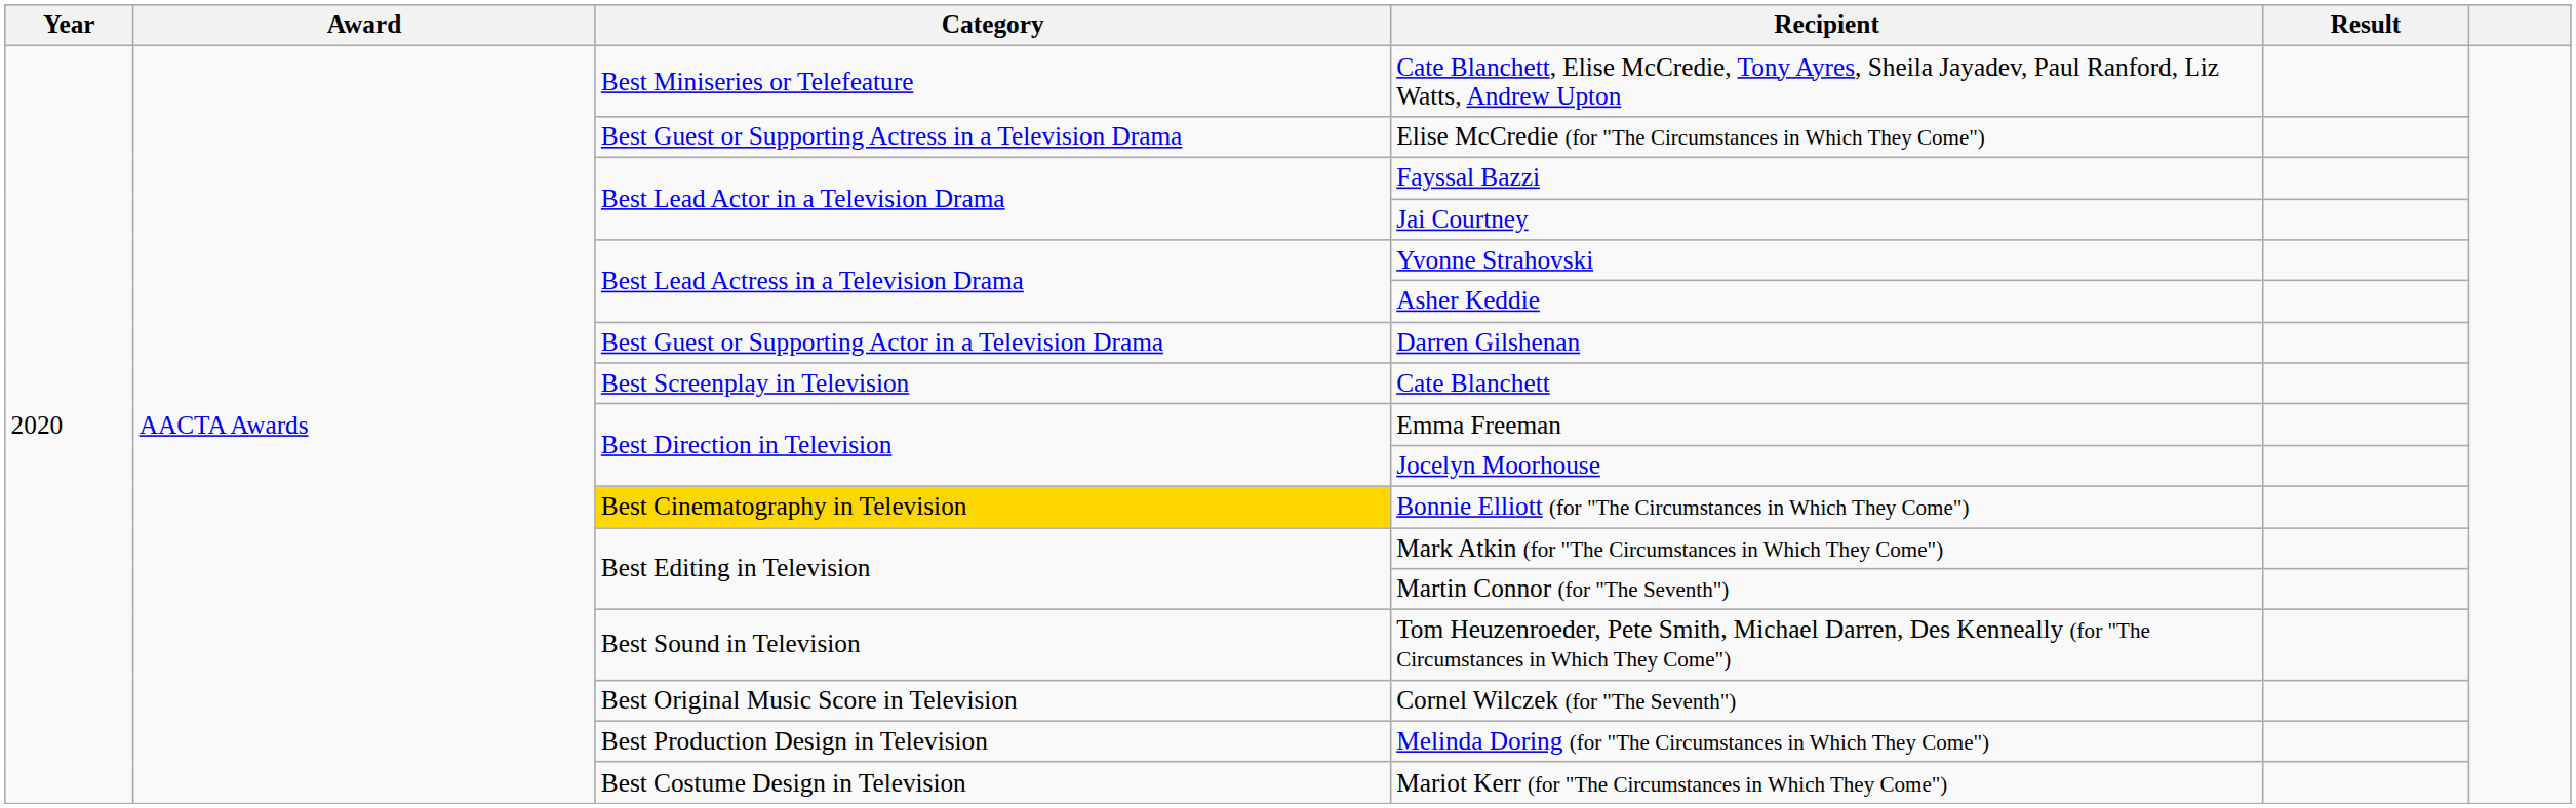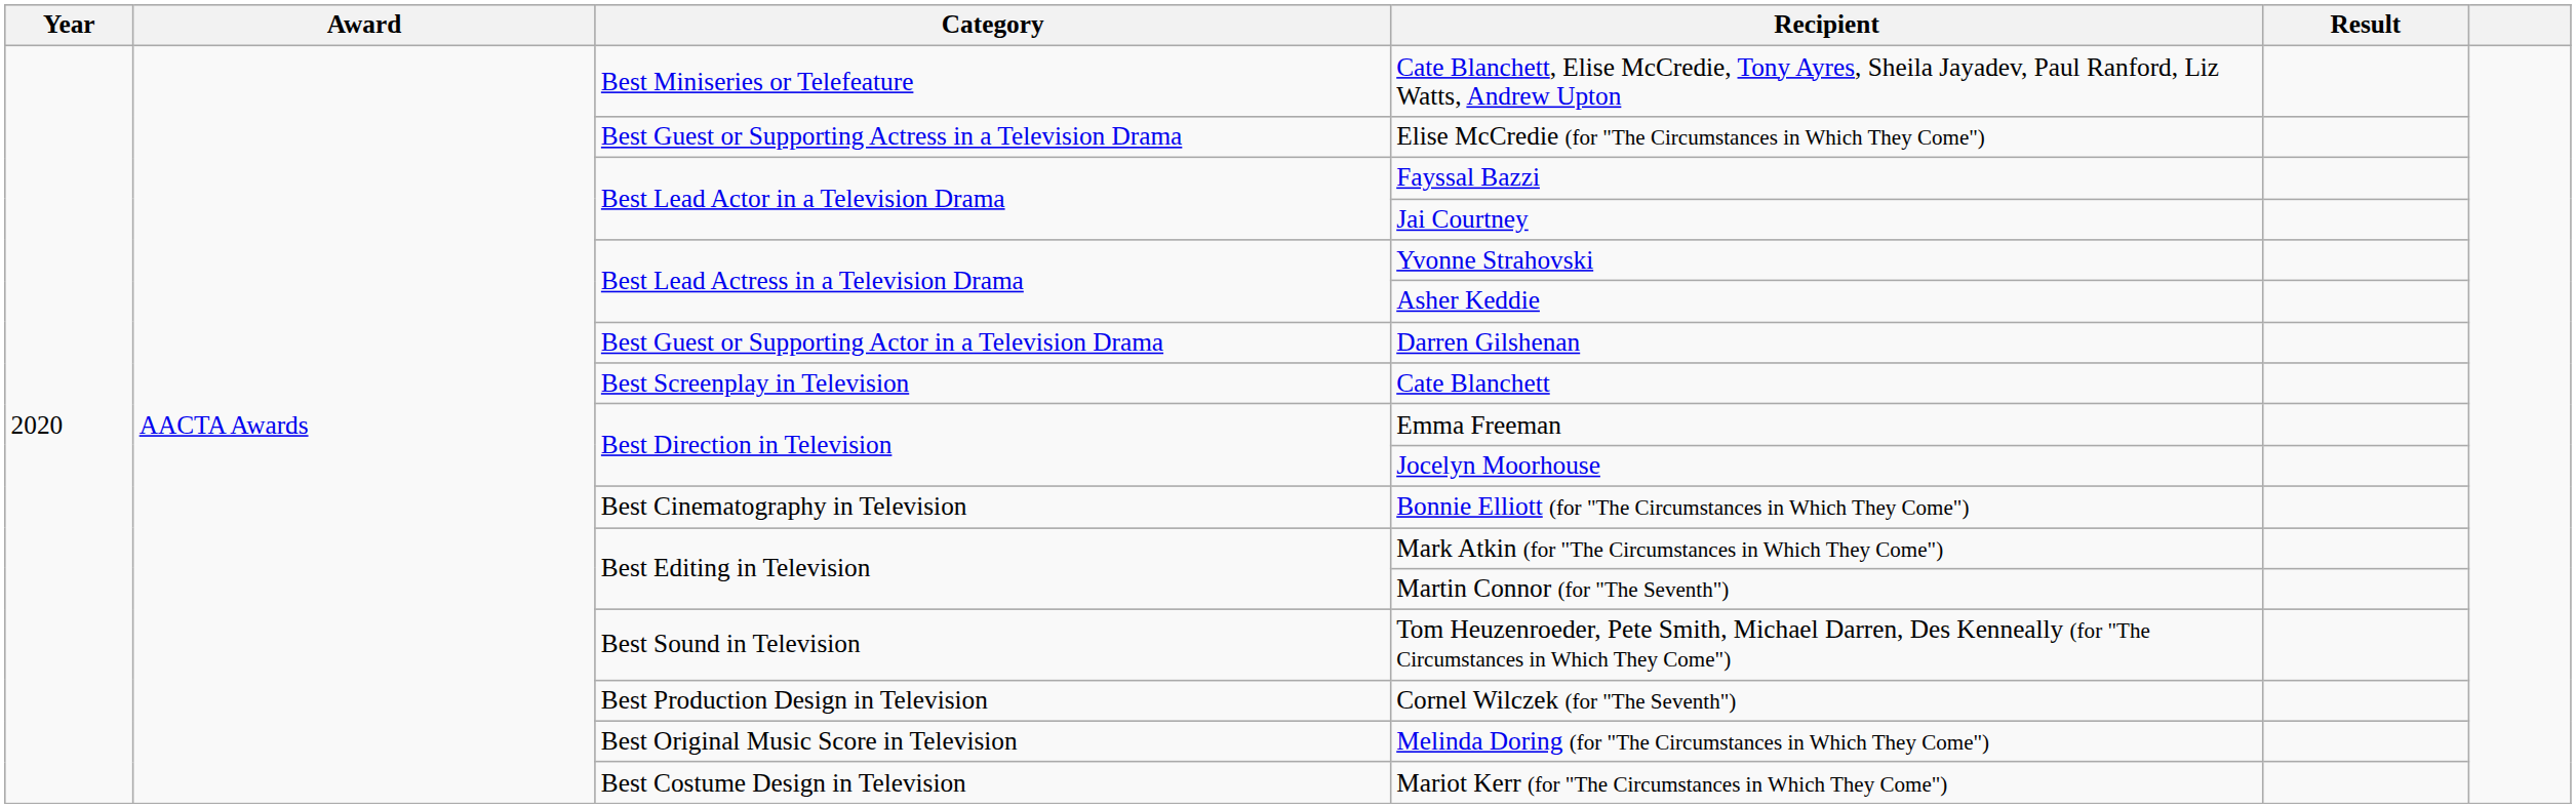Bonnie Elliott (for "The Circumstances in Which They Come") | Category: gold background -> no background
Cornel Wilczek (for "The Seventh") | Category: Best Original Music Score in Television -> Best Production Design in Television
Melinda Doring (for "The Circumstances in Which They Come") | Category: Best Production Design in Television -> Best Original Music Score in Television
